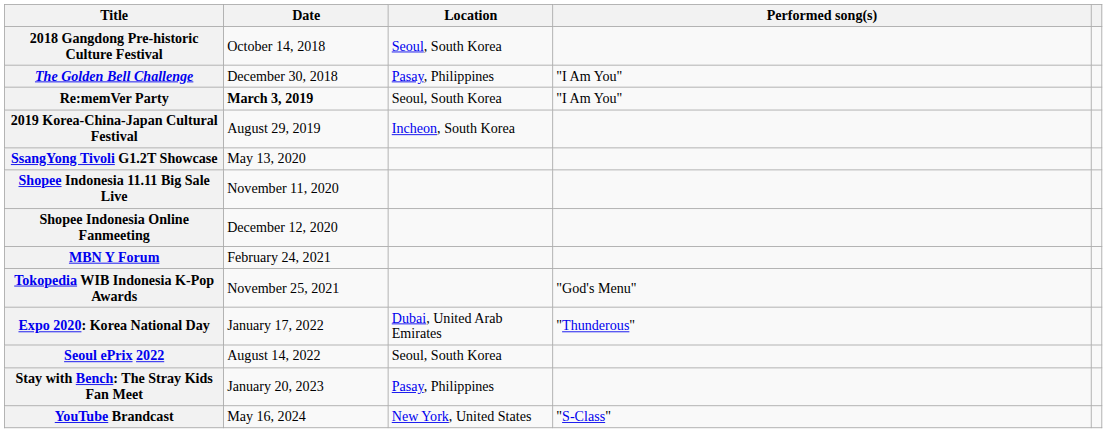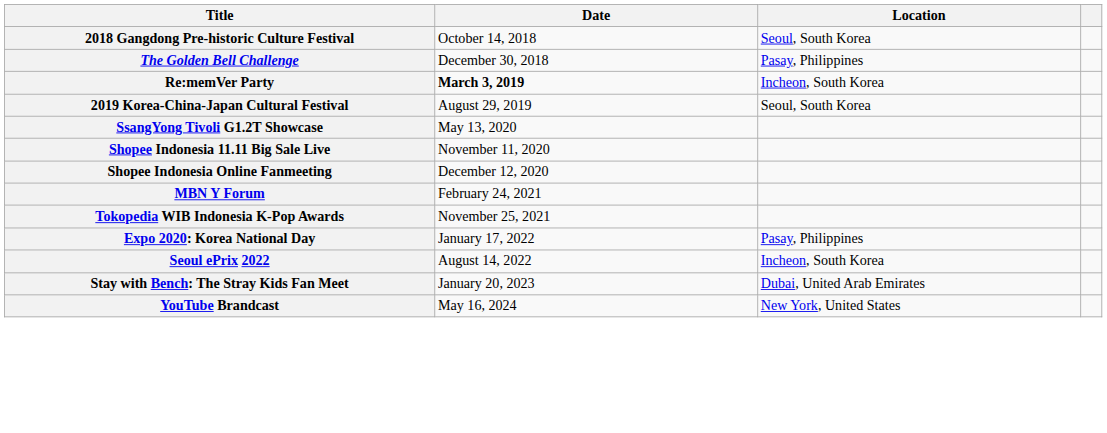- column: Performed song(s) | "I Am You" | "I Am You" | "God's Menu" | "Thunderous" | "S-Class"
Re:memVer Party | Location: Seoul, South Korea -> Incheon, South Korea
2019 Korea-China-Japan Cultural Festival | Location: Incheon, South Korea -> Seoul, South Korea
Expo 2020: Korea National Day | Location: Dubai, United Arab Emirates -> Pasay, Philippines
Seoul ePrix 2022 | Location: Seoul, South Korea -> Incheon, South Korea
Stay with Bench: The Stray Kids Fan Meet | Location: Pasay, Philippines -> Dubai, United Arab Emirates
